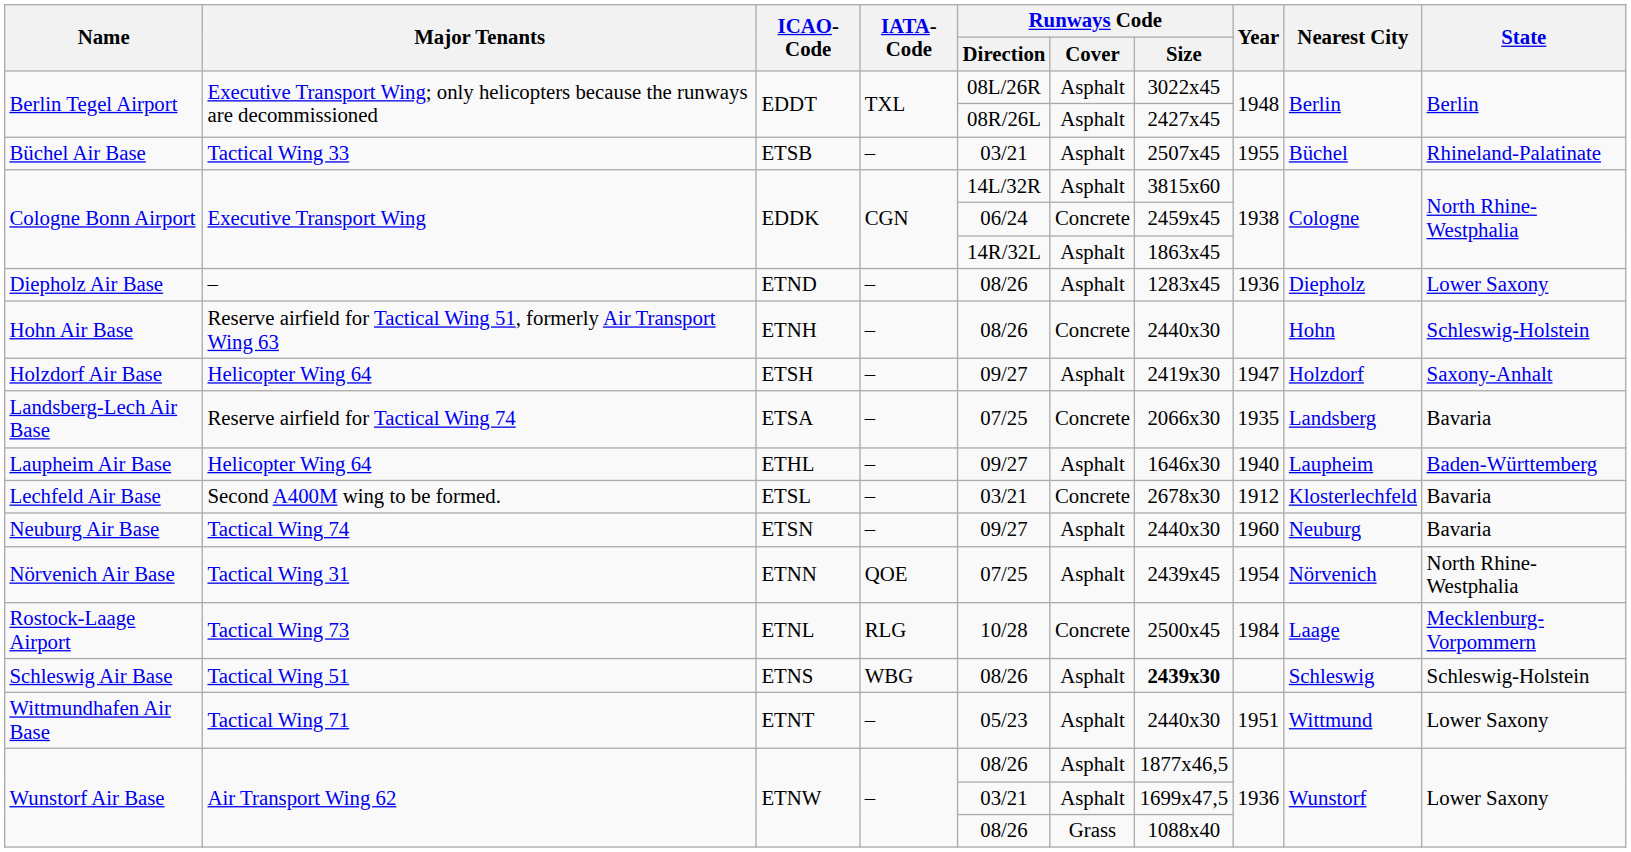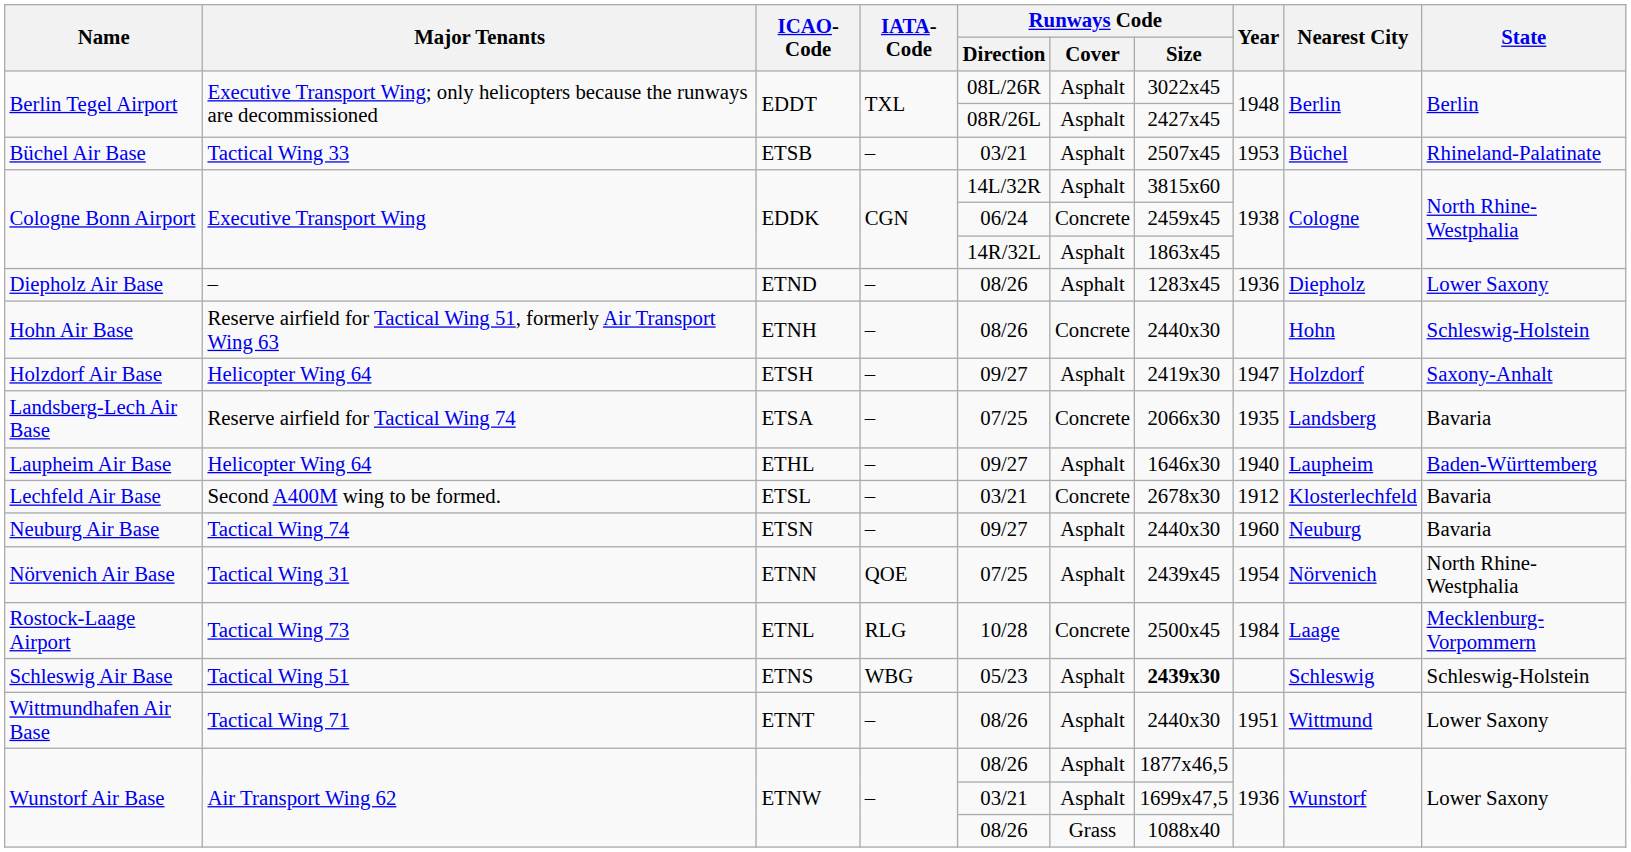Büchel Air Base | Year: 1955 -> 1953
Schleswig Air Base | Runways Code / Direction: 08/26 -> 05/23
Wittmundhafen Air Base | Runways Code / Direction: 05/23 -> 08/26
